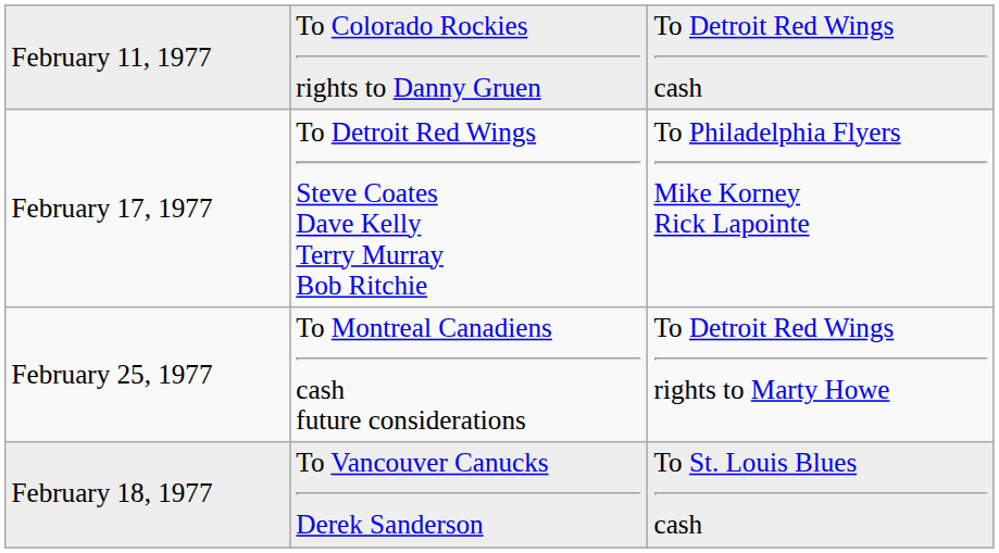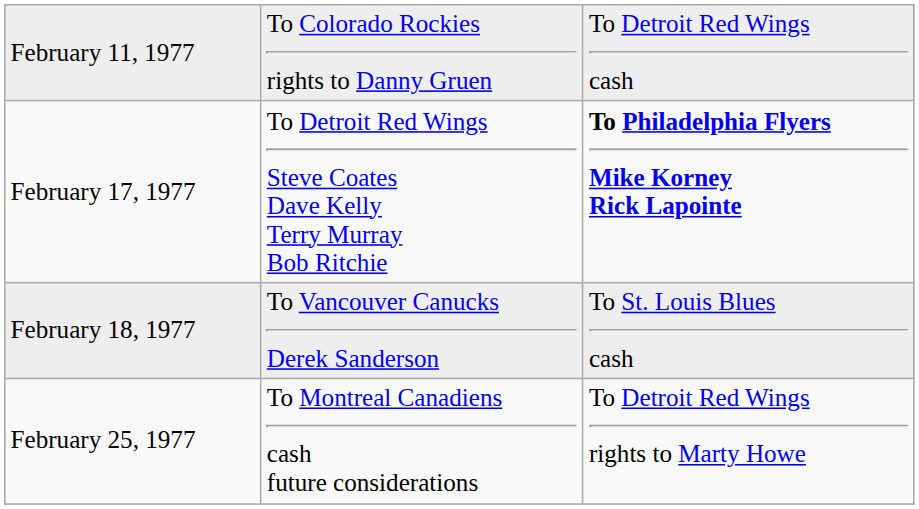February 17, 1977 | column 3: normal -> bold
rows swapped: February 18, 1977 <-> February 25, 1977
